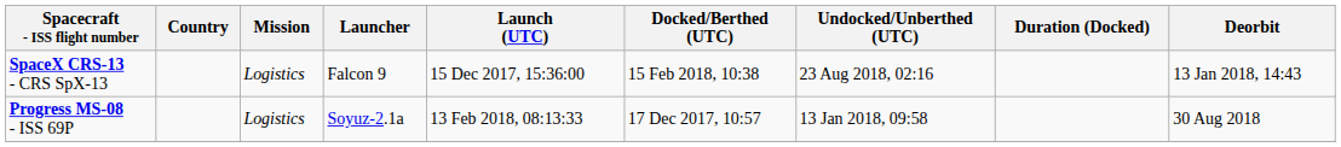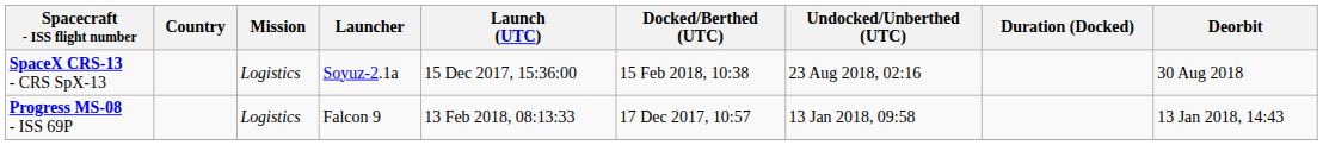SpaceX CRS-13 - CRS SpX-13 | Launcher: Falcon 9 -> Soyuz-2.1a
SpaceX CRS-13 - CRS SpX-13 | Deorbit: 13 Jan 2018, 14:43 -> 30 Aug 2018
Progress MS-08 - ISS 69P | Launcher: Soyuz-2.1a -> Falcon 9
Progress MS-08 - ISS 69P | Deorbit: 30 Aug 2018 -> 13 Jan 2018, 14:43
